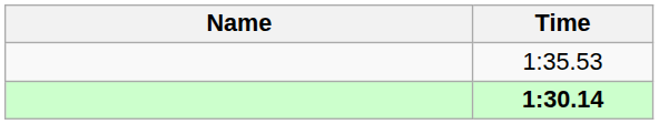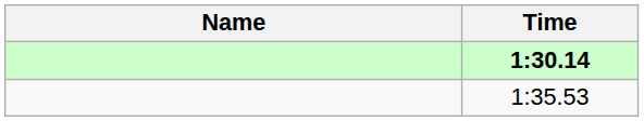rows swapped: 1:30.14 <-> 1:35.53
